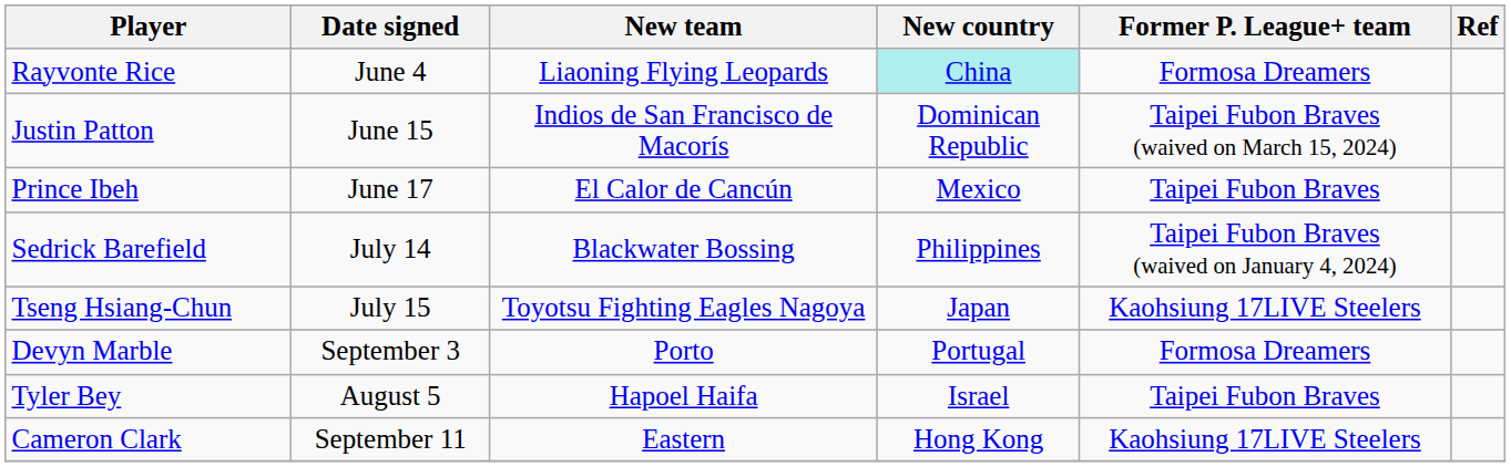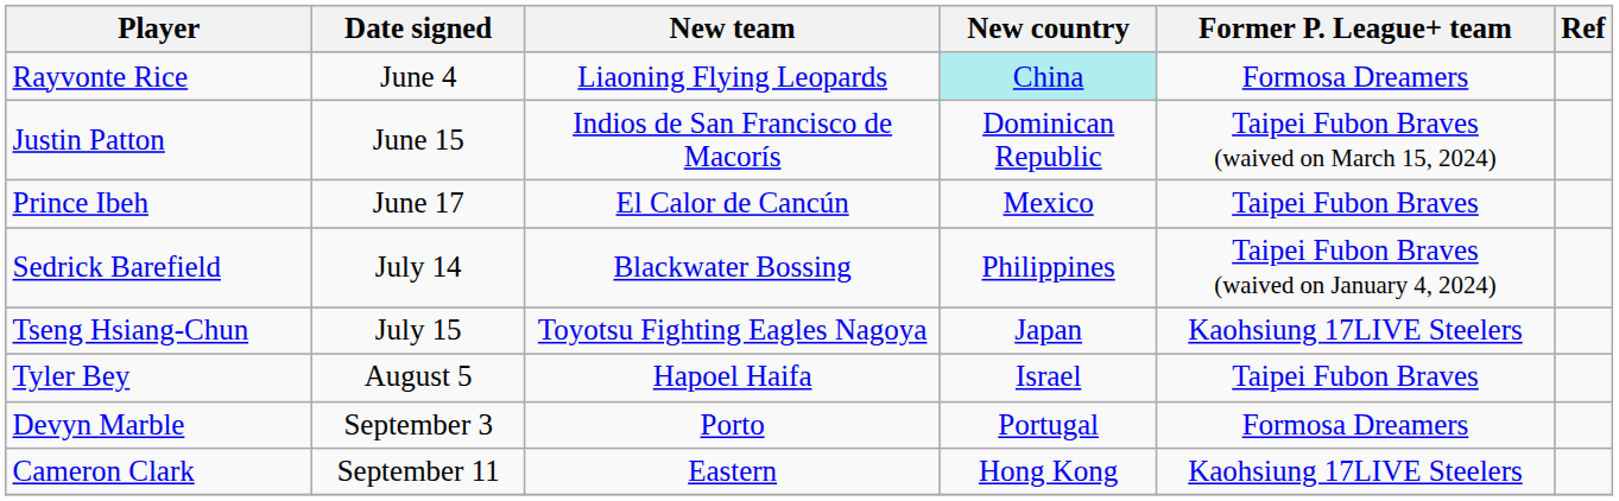rows swapped: Tyler Bey <-> Devyn Marble
